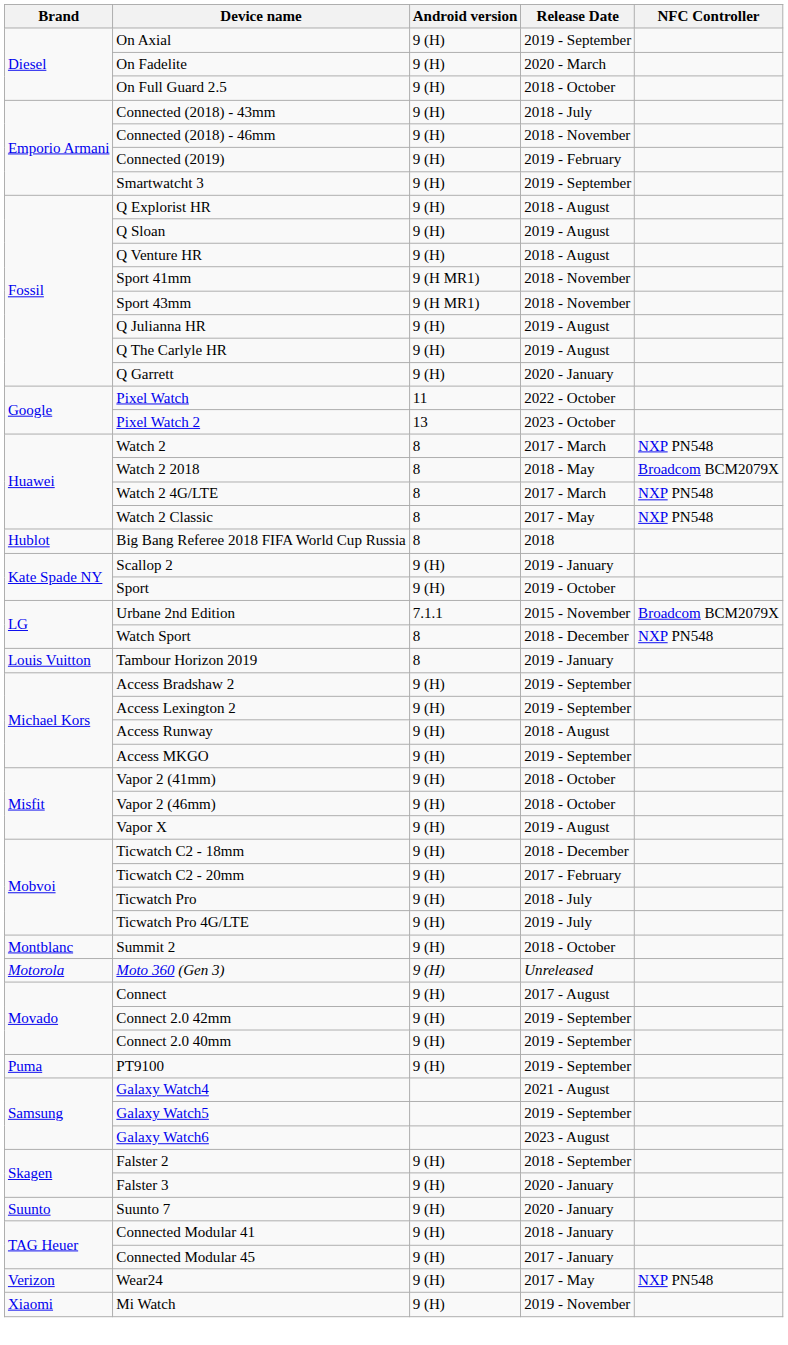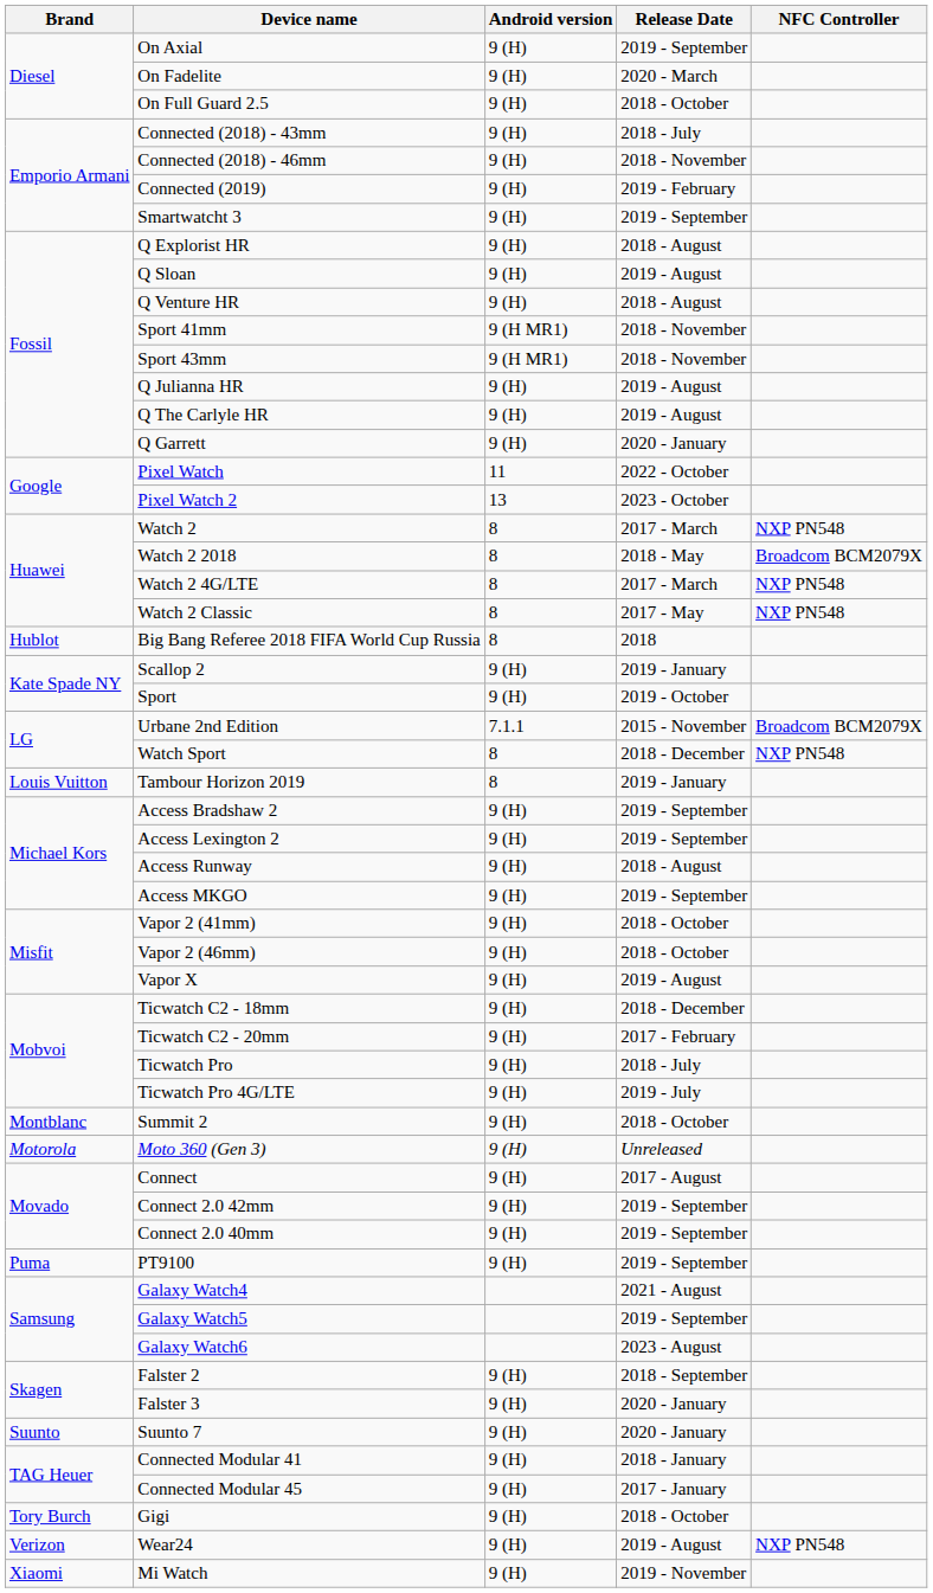+ row: Tory Burch | Gigi | 9 (H) | 2018 - October
Wear24 | Release Date: 2017 - May -> 2019 - August
